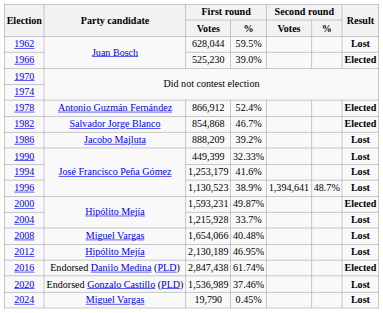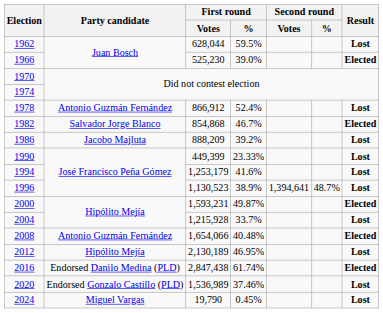1978 | Result: Elected -> Lost
1990 | First round / %: 32.33% -> 23.33%
2008 | Party candidate: Miguel Vargas -> Antonio Guzmán Fernández
2008 | Result: Lost -> Elected
